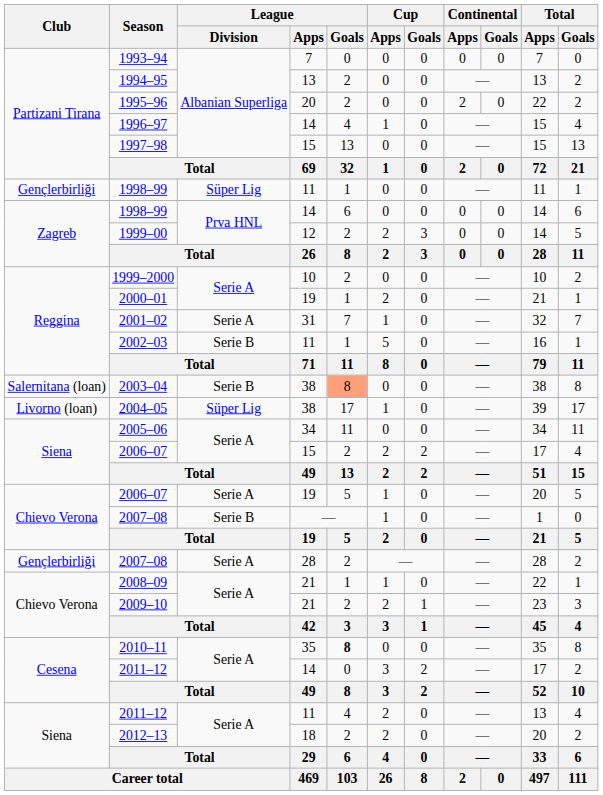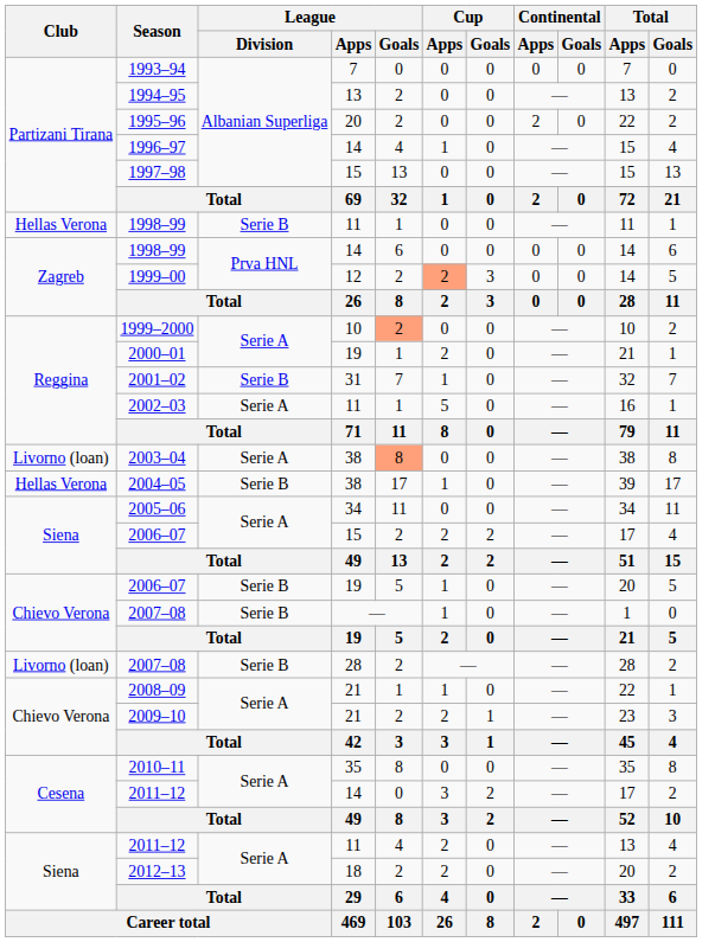1998–99 / 11 | Club: Gençlerbirliği -> Hellas Verona
1998–99 / 11 | League / Division: Süper Lig -> Serie B
1999–00 | Cup / Apps: no background -> lightsalmon background
1999–2000 | League / Goals: no background -> lightsalmon background
2001–02 | League / Division: Serie A -> Serie B
2002–03 | League / Division: Serie B -> Serie A
2003–04 | Club: Salernitana (loan) -> Livorno (loan)
2003–04 | League / Division: Serie B -> Serie A
2004–05 | Club: Livorno (loan) -> Hellas Verona
2004–05 | League / Division: Süper Lig -> Serie B
2006–07 / 19 | League / Division: Serie A -> Serie B
2007–08 / 28 | Club: Gençlerbirliği -> Livorno (loan)
2007–08 / 28 | League / Division: Serie A -> Serie B
2010–11 | League / Goals: bold -> normal
